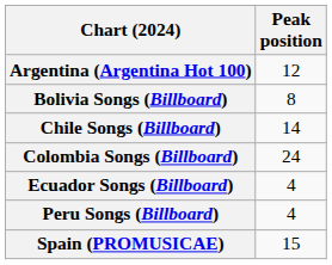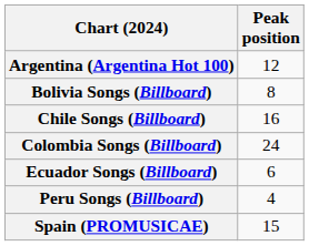Chile Songs (Billboard) | Peak position: 14 -> 16
Ecuador Songs (Billboard) | Peak position: 4 -> 6
